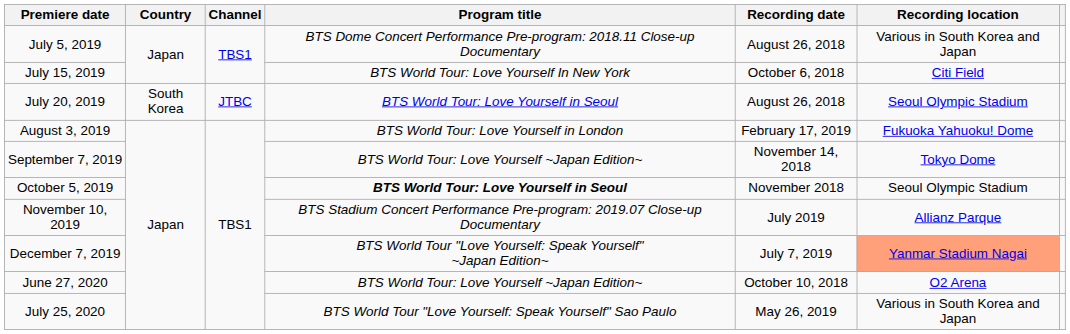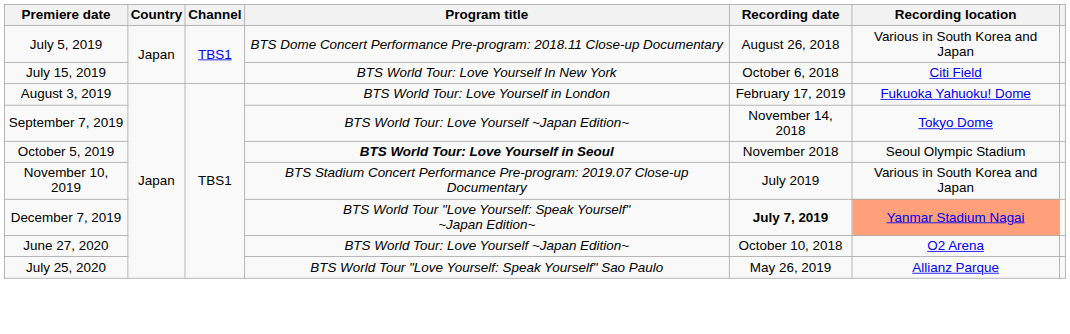- row: July 20, 2019 | South Korea | JTBC | BTS World Tour: Love Yourself in Seoul | August 26, 2018 | Seoul Olympic Stadium
November 10, 2019 | Recording location: Allianz Parque -> Various in South Korea and Japan
December 7, 2019 | Recording date: normal -> bold
July 25, 2020 | Recording location: Various in South Korea and Japan -> Allianz Parque
